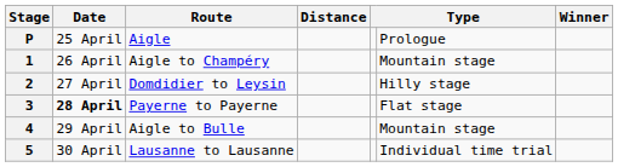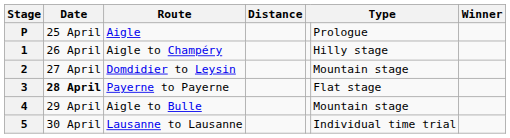1 | column 6: Mountain stage -> Hilly stage
2 | column 6: Hilly stage -> Mountain stage
